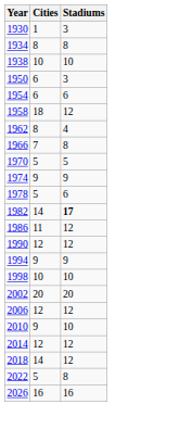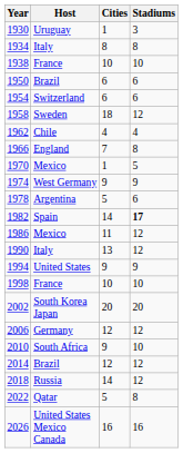+ column: Host | Uruguay | Italy | France | Brazil | Switzerland | Sweden | Chile | England | Mexico | West Germany | Argentina | Spain | Mexico | Italy | United States | France | South Korea Japan | Germany | South Africa | Brazil | Russia | Qatar | United States Mexico Canada
1950 | Stadiums: 3 -> 6
1962 | Cities: 8 -> 4
1970 | Cities: 5 -> 1
1990 | Cities: 12 -> 13
